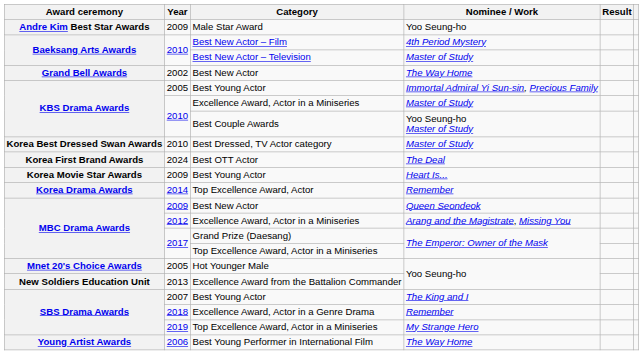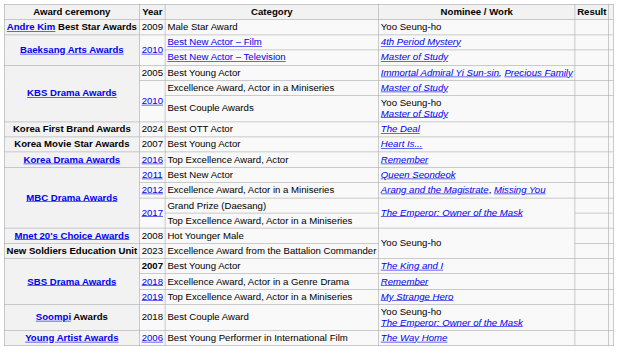- row: Grand Bell Awards | 2002 | Best New Actor | The Way Home
- row: Korea Best Dressed Swan Awards | 2010 | Best Dressed, TV Actor category | Master of Study
Best Young Actor / Heart Is... | Year: 2009 -> 2007
Top Excellence Award, Actor | Year: 2014 -> 2016
Best New Actor / Queen Seondeok | Year: 2009 -> 2011
Hot Younger Male | Year: 2005 -> 2008
Excellence Award from the Battalion Commander | Year: 2013 -> 2023
Best Young Actor / The King and I | Year: normal -> bold
+ row: Soompi Awards | 2018 | Best Couple Award | Yoo Seung-ho The Emperor: Owner of the Mask
